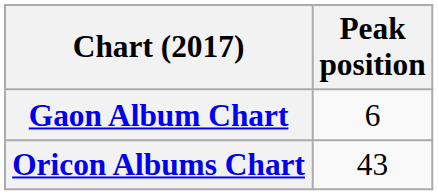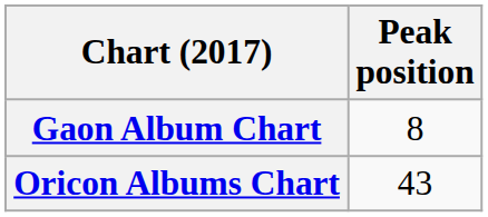Gaon Album Chart | Peak position: 6 -> 8
